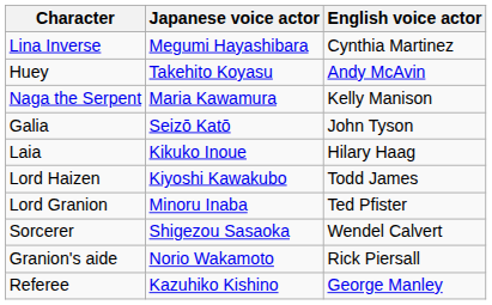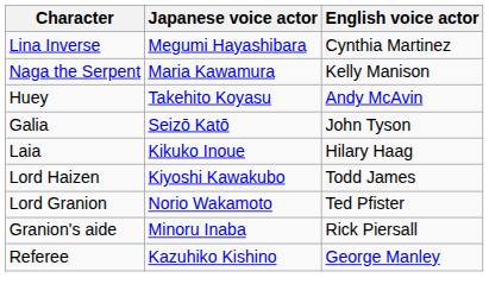rows swapped: Naga the Serpent <-> Huey
Lord Granion | Japanese voice actor: Minoru Inaba -> Norio Wakamoto
- row: Sorcerer | Shigezou Sasaoka | Wendel Calvert
Granion's aide | Japanese voice actor: Norio Wakamoto -> Minoru Inaba
